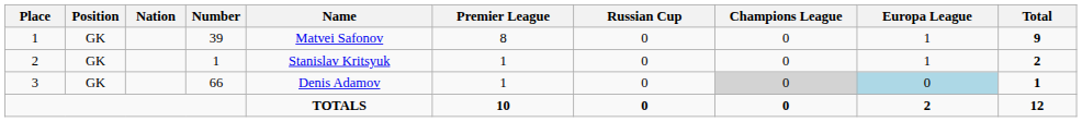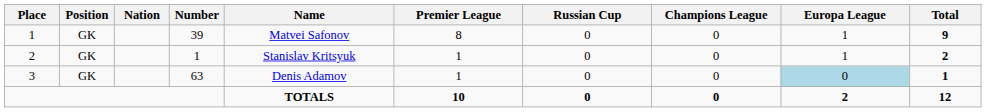3 | Number: 66 -> 63
3 | Champions League: lightgrey background -> no background
